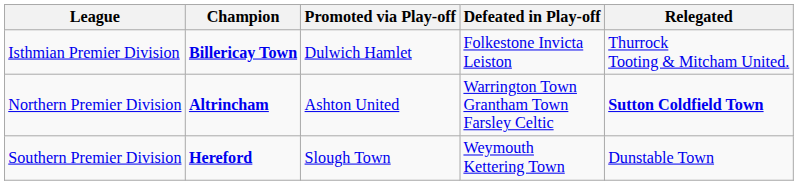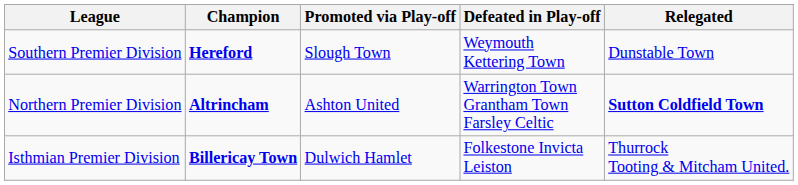rows swapped: Southern Premier Division <-> Isthmian Premier Division
